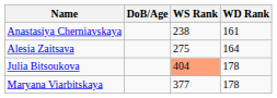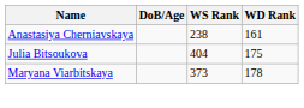- row: Alesia Zaitsava | 275 | 164
Julia Bitsoukova | WS Rank: lightsalmon background -> no background
Julia Bitsoukova | WD Rank: 178 -> 175
Maryana Viarbitskaya | WS Rank: 377 -> 373
